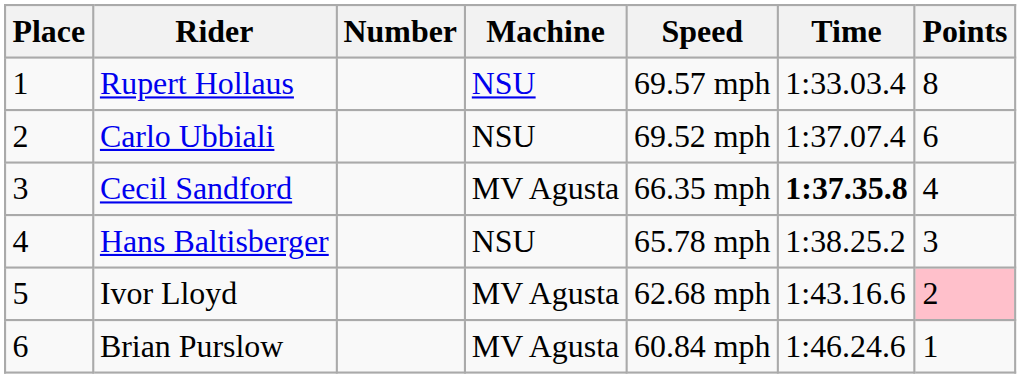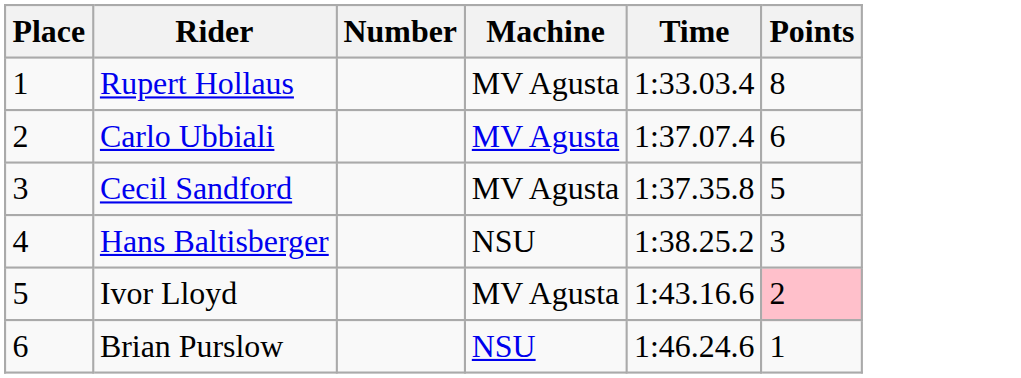- column: Speed | 69.57 mph | 69.52 mph | 66.35 mph | 65.78 mph | 62.68 mph | 60.84 mph
Rupert Hollaus | Machine: NSU -> MV Agusta
Carlo Ubbiali | Machine: NSU -> MV Agusta
Cecil Sandford | Time: bold -> normal
Cecil Sandford | Points: 4 -> 5
Brian Purslow | Machine: MV Agusta -> NSU
